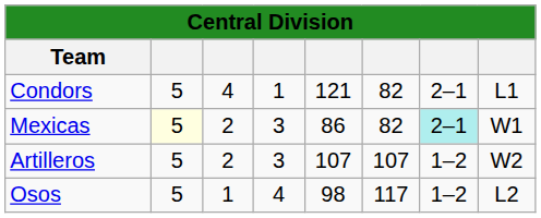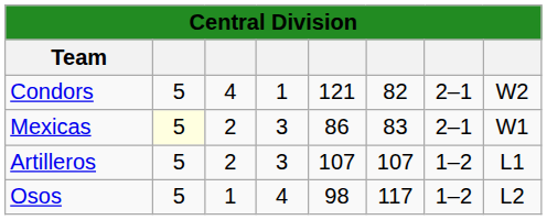Condors | column 8: L1 -> W2
Mexicas | column 6: 82 -> 83
Mexicas | column 7: paleturquoise background -> no background
Artilleros | column 8: W2 -> L1
